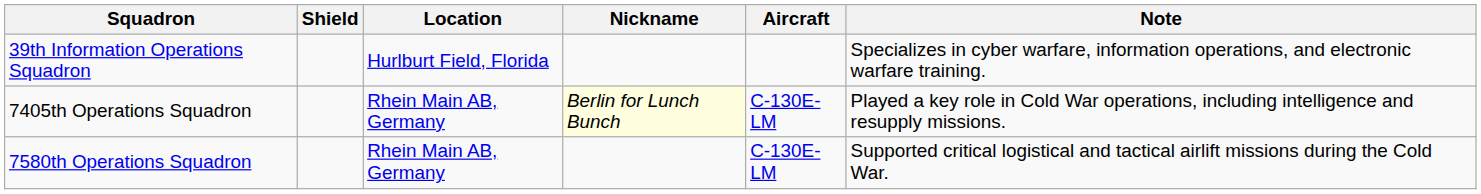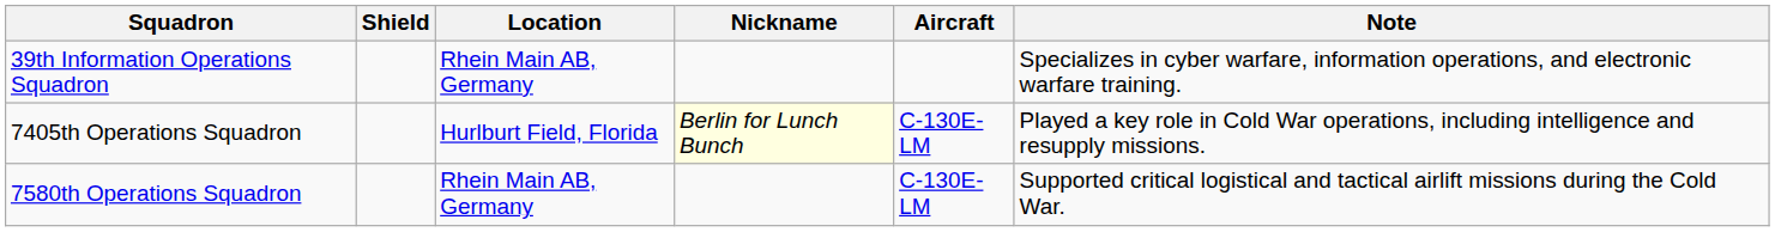39th Information Operations Squadron | Location: Hurlburt Field, Florida -> Rhein Main AB, Germany
7405th Operations Squadron | Location: Rhein Main AB, Germany -> Hurlburt Field, Florida
